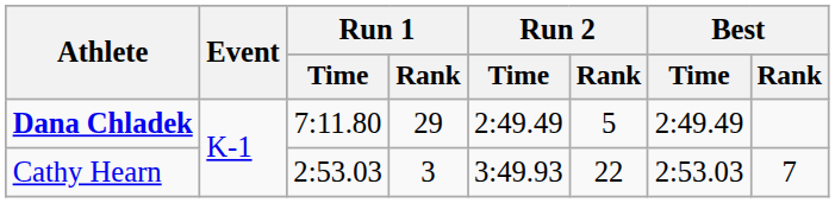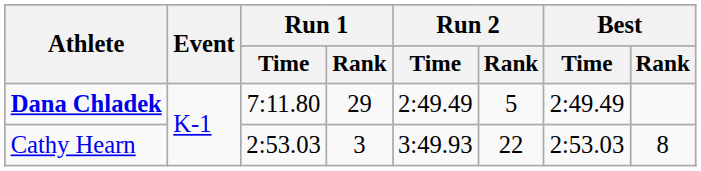Cathy Hearn | Best / Rank: 7 -> 8
